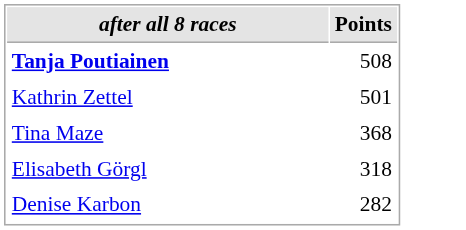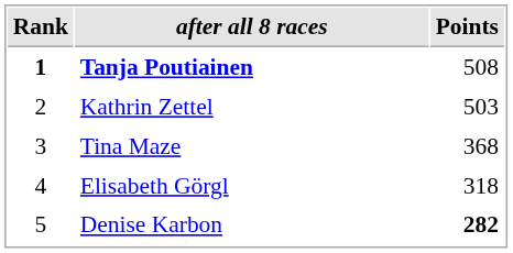+ column: Rank | 1 | 2 | 3 | 4 | 5
Kathrin Zettel | Points: 501 -> 503
Denise Karbon | Points: normal -> bold
